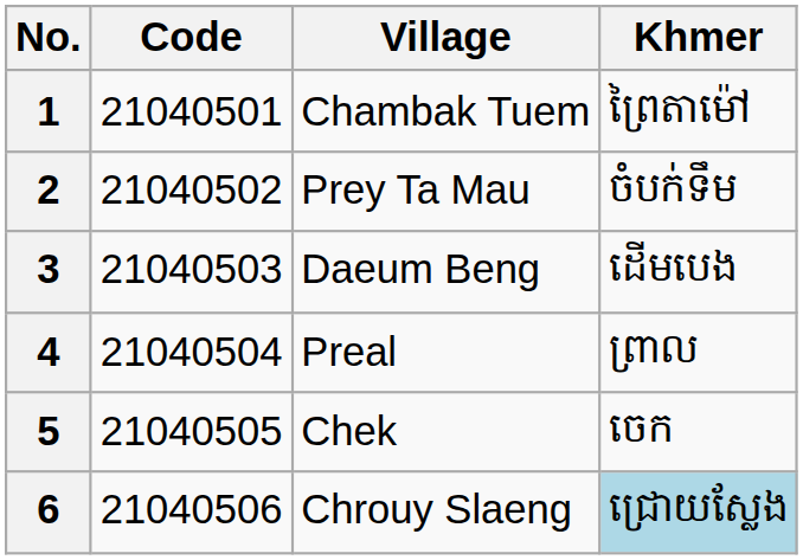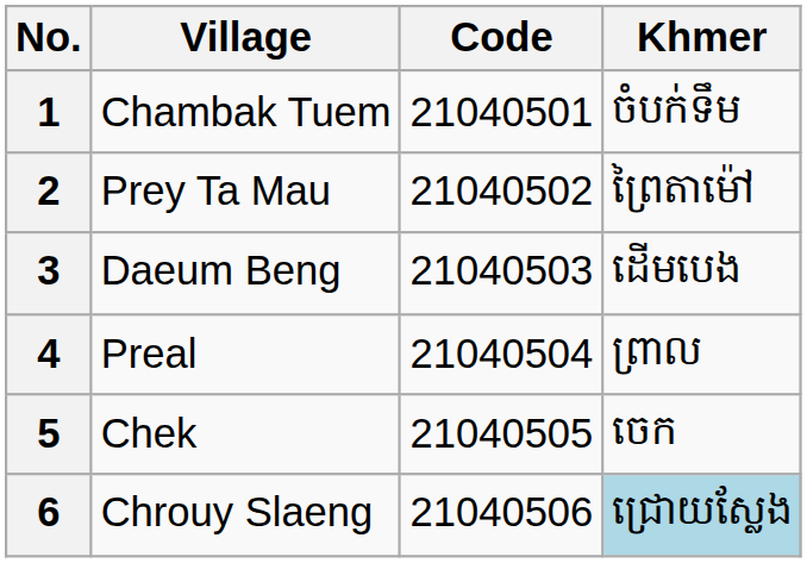columns swapped: Code <-> Village
1 | Khmer: ព្រៃតាម៉ៅ -> ចំបក់ទឹម
2 | Khmer: ចំបក់ទឹម -> ព្រៃតាម៉ៅ
